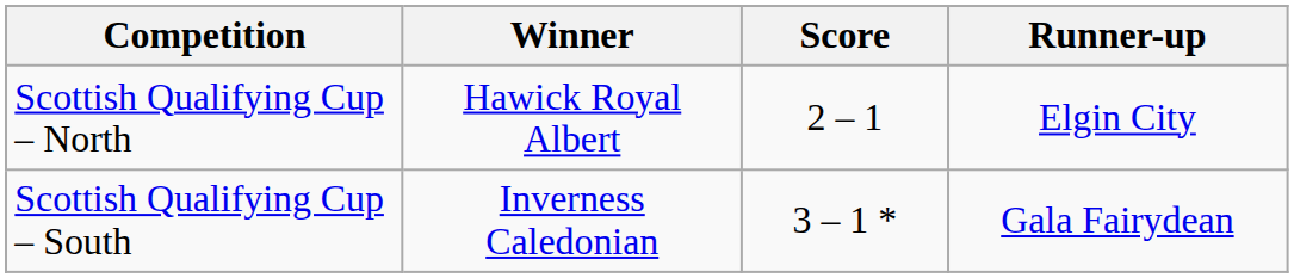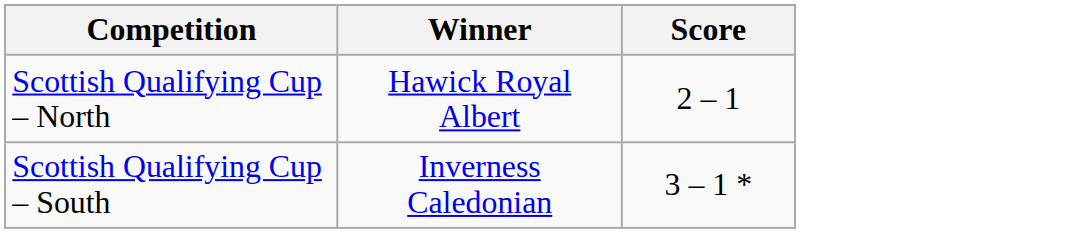- column: Runner-up | Elgin City | Gala Fairydean
